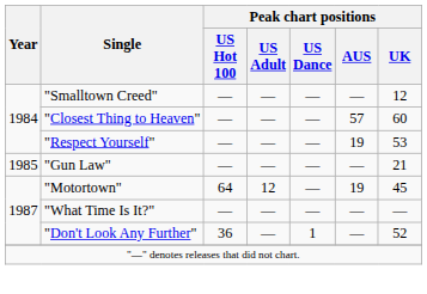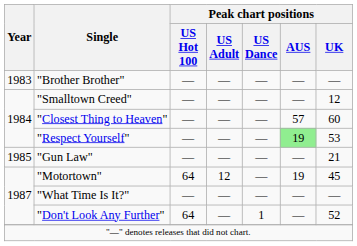+ row: 1983 | "Brother Brother" | — | — | — | — | —
"Respect Yourself" | Peak chart positions / AUS: no background -> lightgreen background
"Don't Look Any Further" | Peak chart positions / US Hot 100: 36 -> 64
